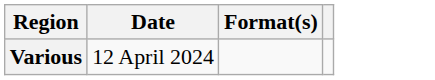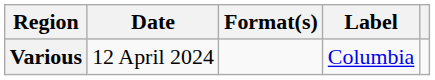+ column: Label | Columbia
